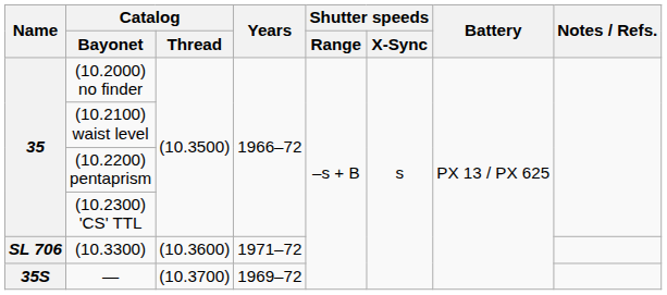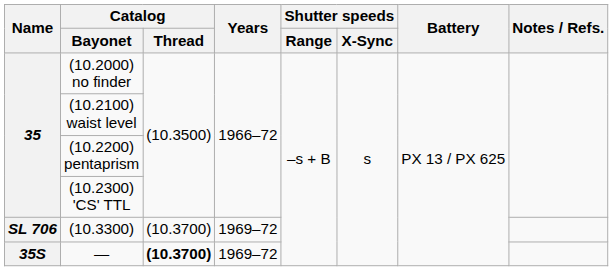(10.3300) | Catalog / Thread: (10.3600) -> (10.3700)
(10.3300) | Years: 1971–72 -> 1969–72
— | Catalog / Thread: normal -> bold
